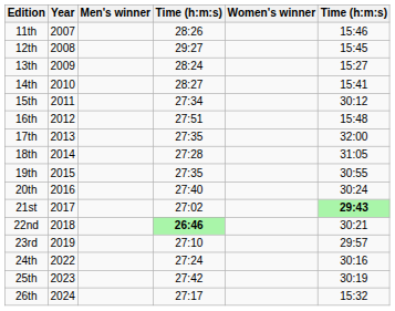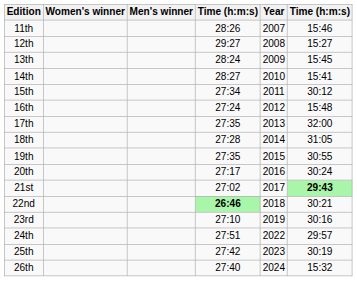columns swapped: Year <-> Women's winner
12th | column 6: 15:45 -> 15:27
13th | column 6: 15:27 -> 15:45
16th | column 4: 27:51 -> 27:24
20th | column 4: 27:40 -> 27:17
23rd | column 6: 29:57 -> 30:16
24th | column 4: 27:24 -> 27:51
24th | column 6: 30:16 -> 29:57
26th | column 4: 27:17 -> 27:40
